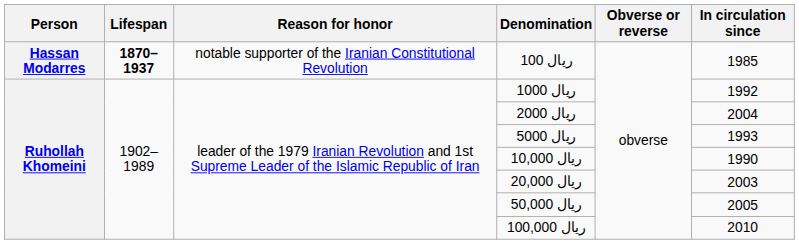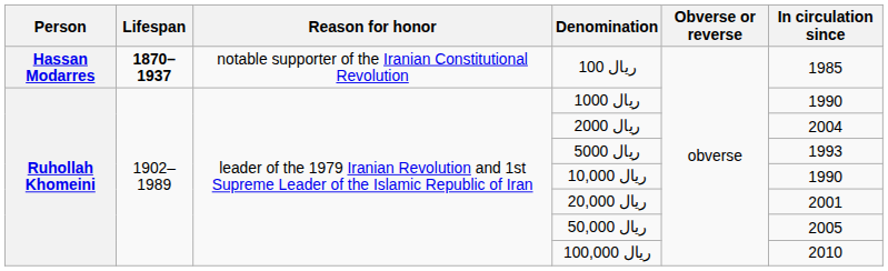1000 ریال | In circulation since: 1992 -> 1990
20,000 ریال | In circulation since: 2003 -> 2001
